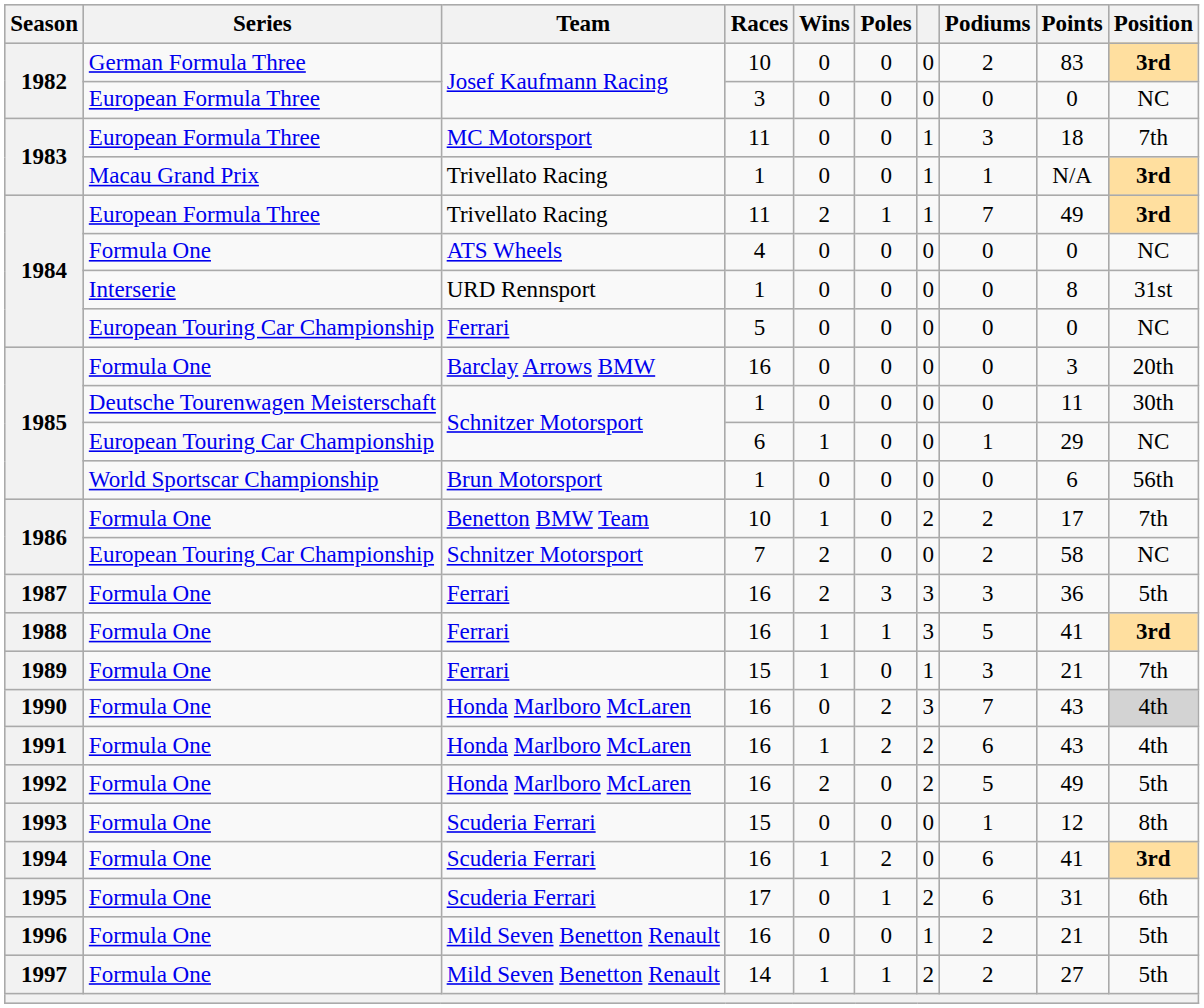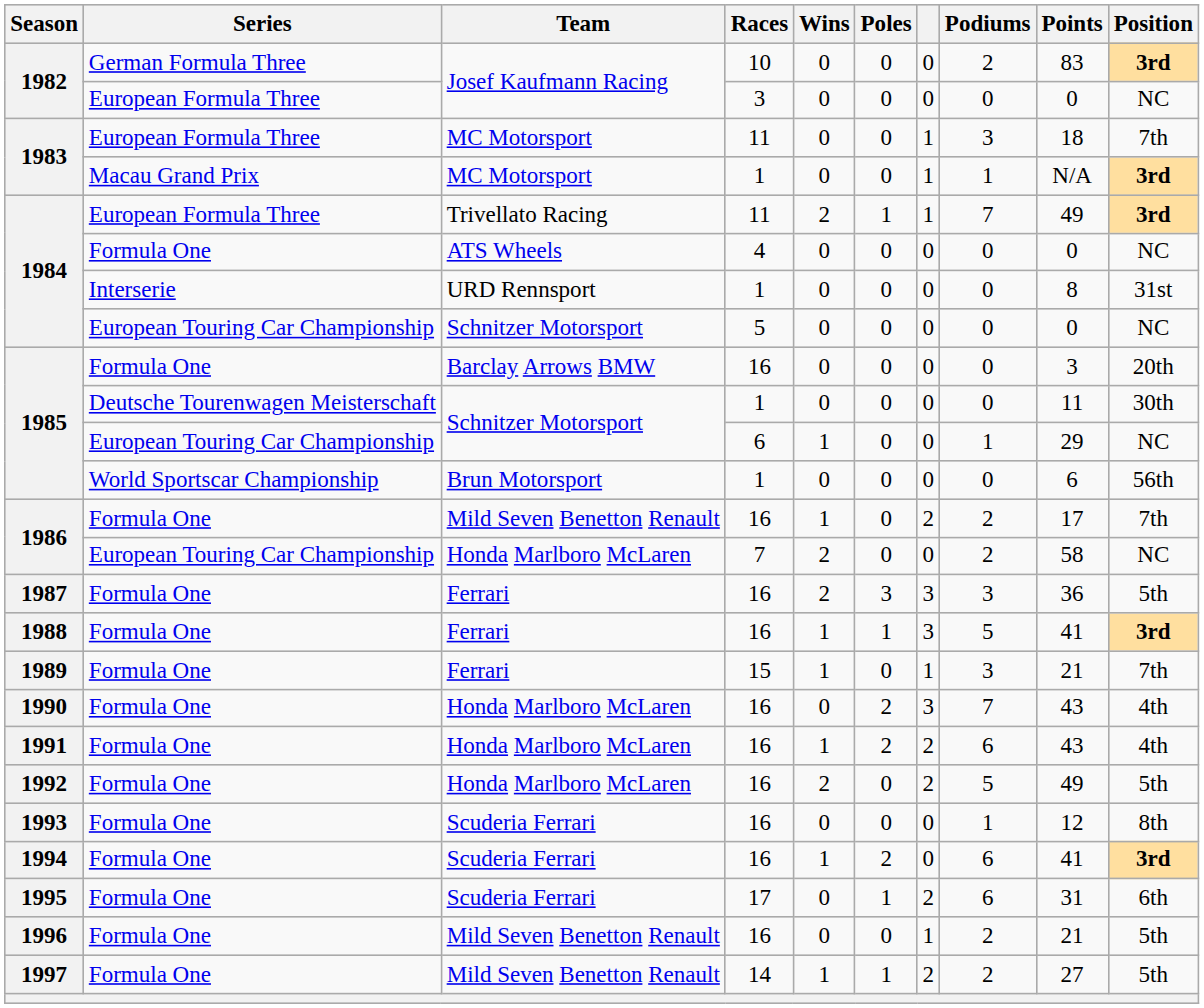1983 / Macau Grand Prix | Team: Trivellato Racing -> MC Motorsport
1984 / European Touring Car Championship | Team: Ferrari -> Schnitzer Motorsport
1986 / Formula One | Team: Benetton BMW Team -> Mild Seven Benetton Renault
1986 / Formula One | Races: 10 -> 16
1986 / European Touring Car Championship | Team: Schnitzer Motorsport -> Honda Marlboro McLaren
1990 | Position: lightgrey background -> no background
1993 | Races: 15 -> 16
